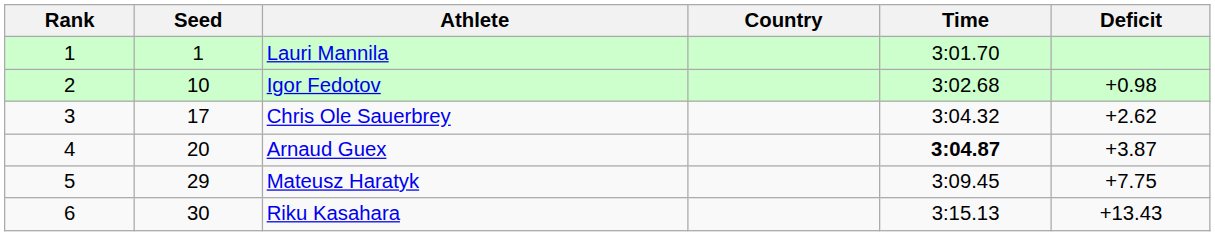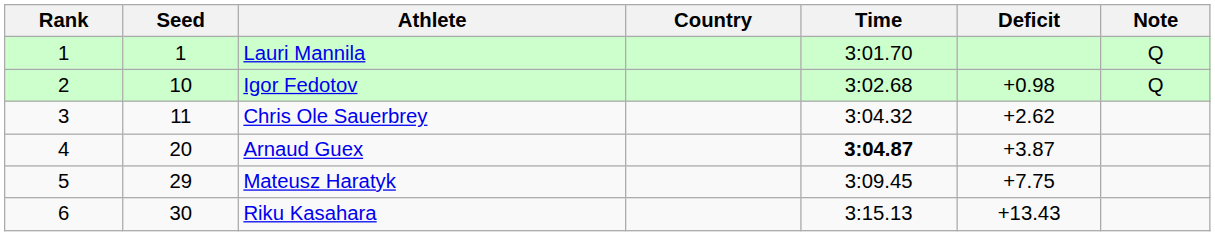+ column: Note | Q | Q
Chris Ole Sauerbrey | Seed: 17 -> 11
